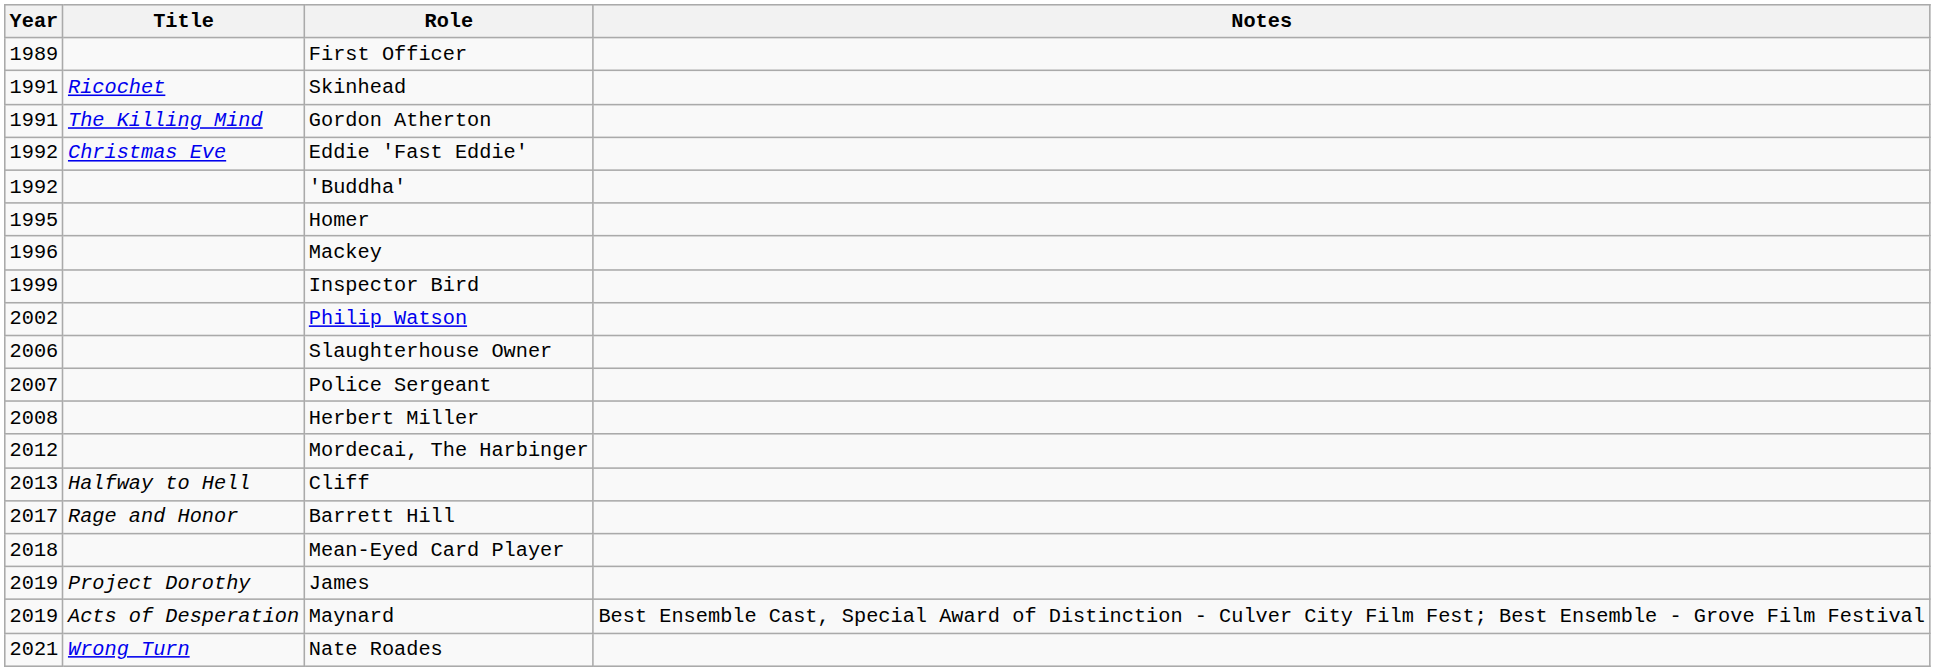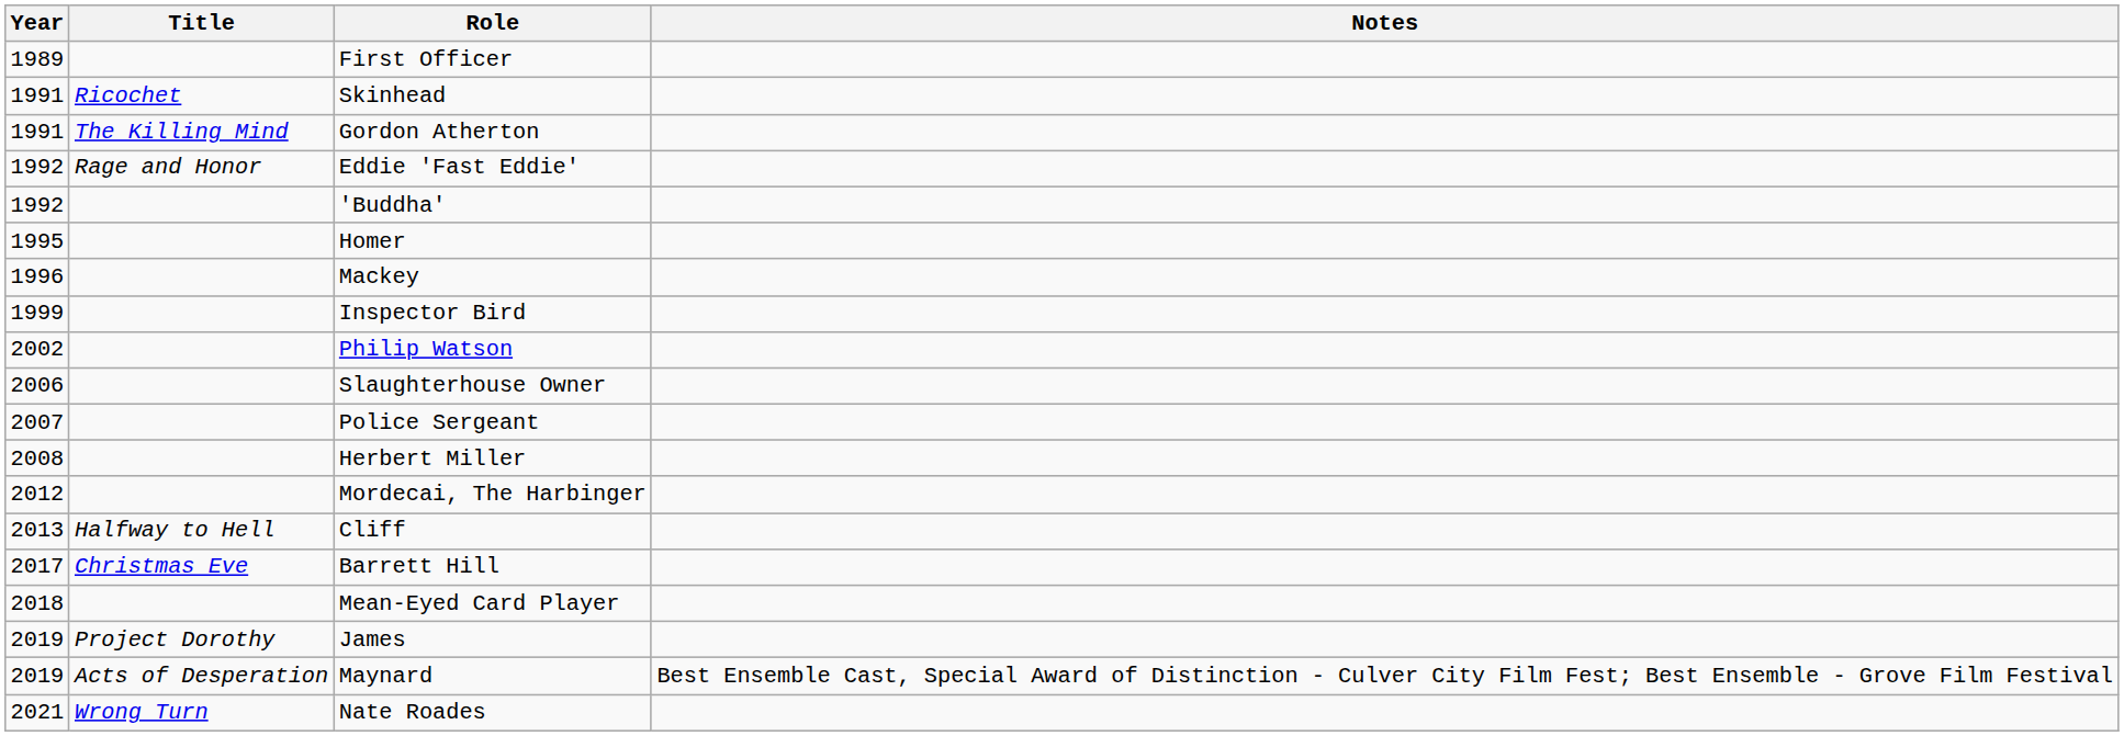Eddie 'Fast Eddie' | Title: Christmas Eve -> Rage and Honor
Barrett Hill | Title: Rage and Honor -> Christmas Eve
